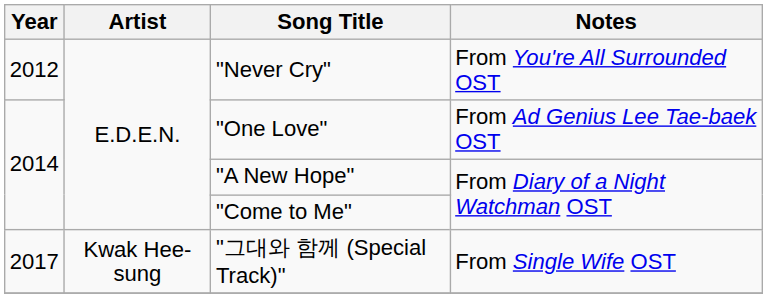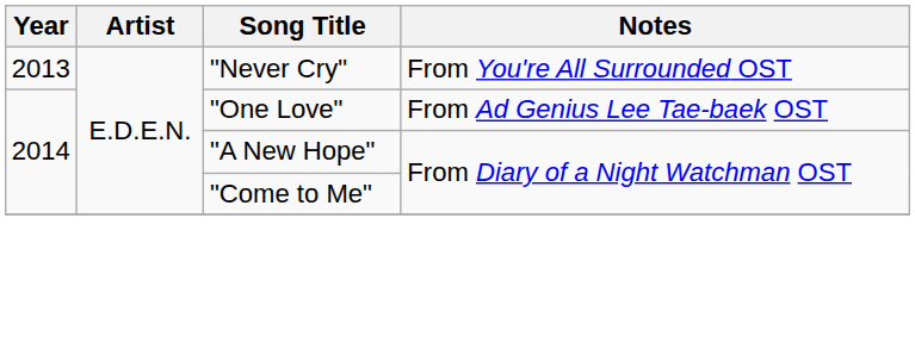"Never Cry" | Year: 2012 -> 2013
- row: 2017 | Kwak Hee-sung | "그대와 함께 (Special Track)" | From Single Wife OST
